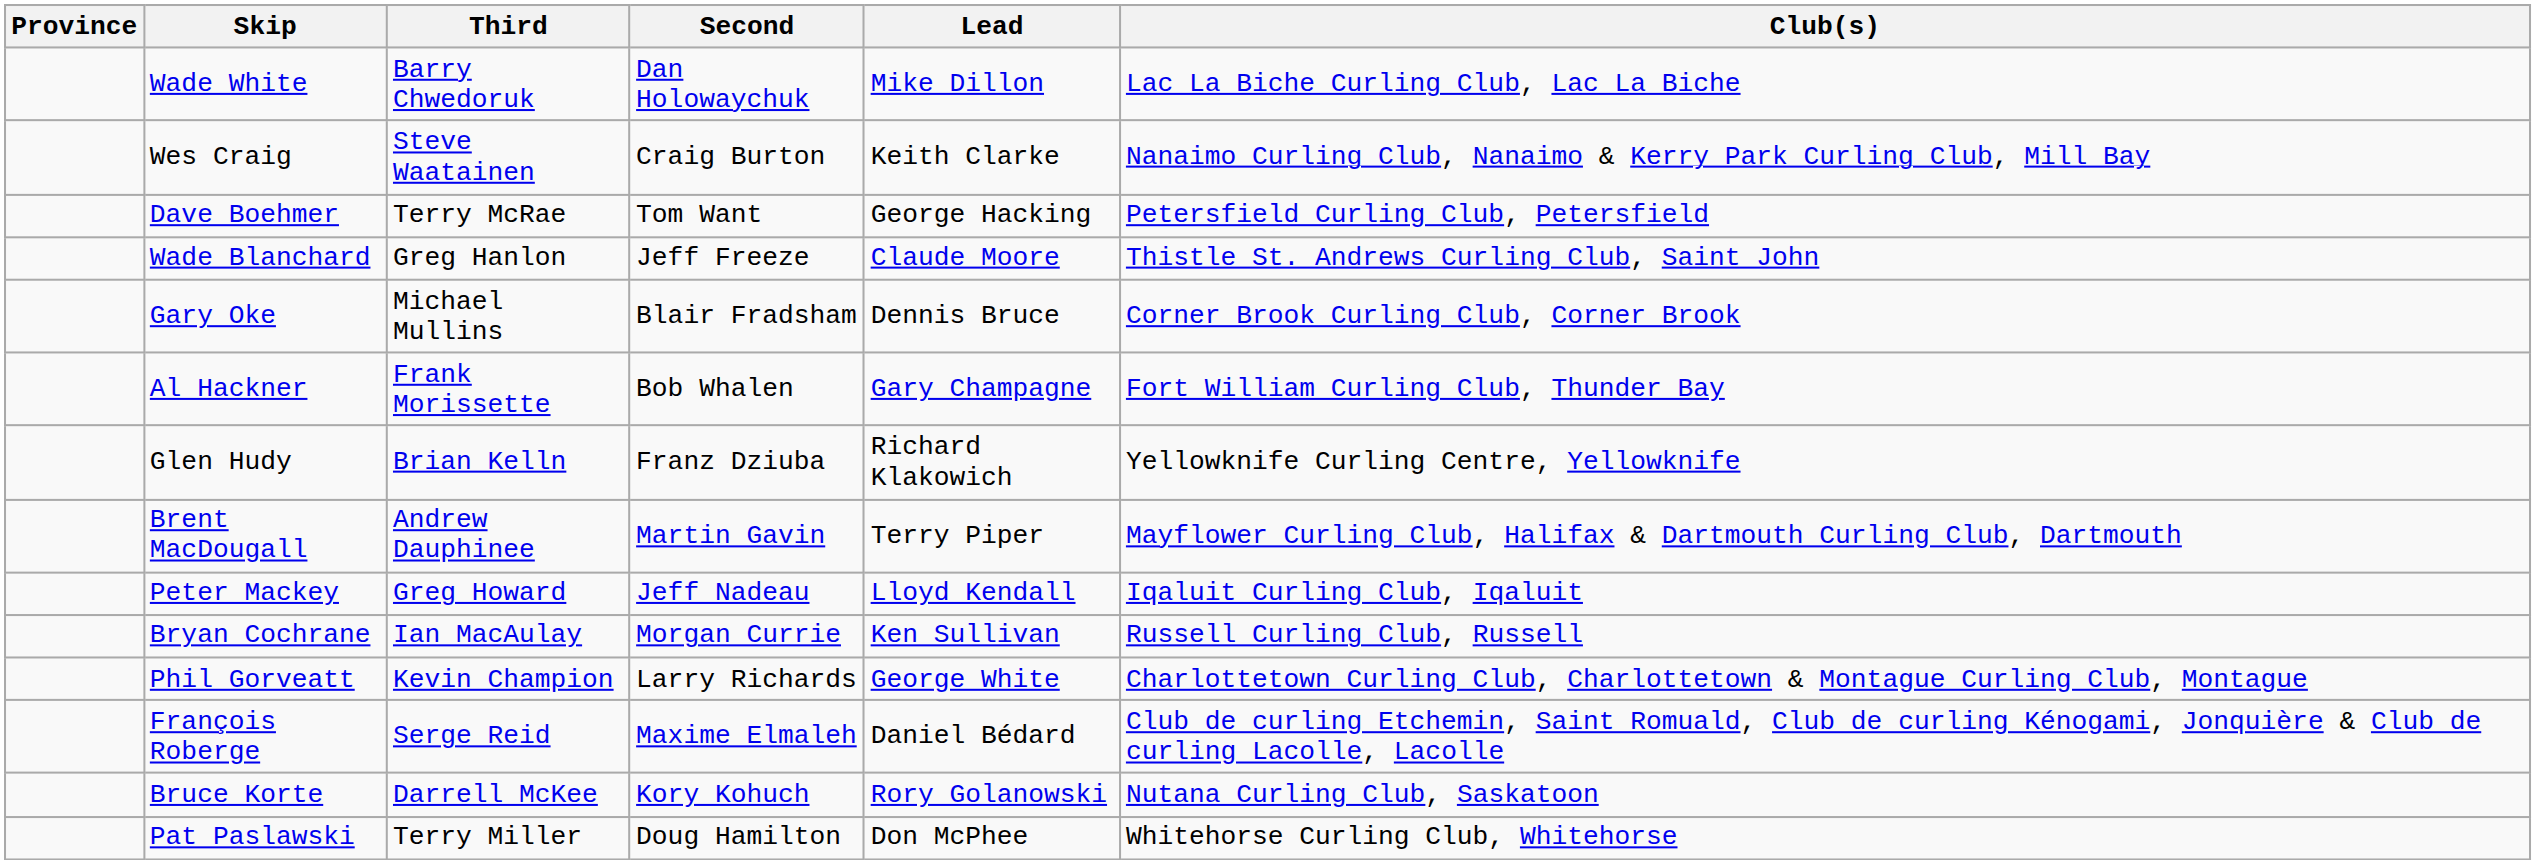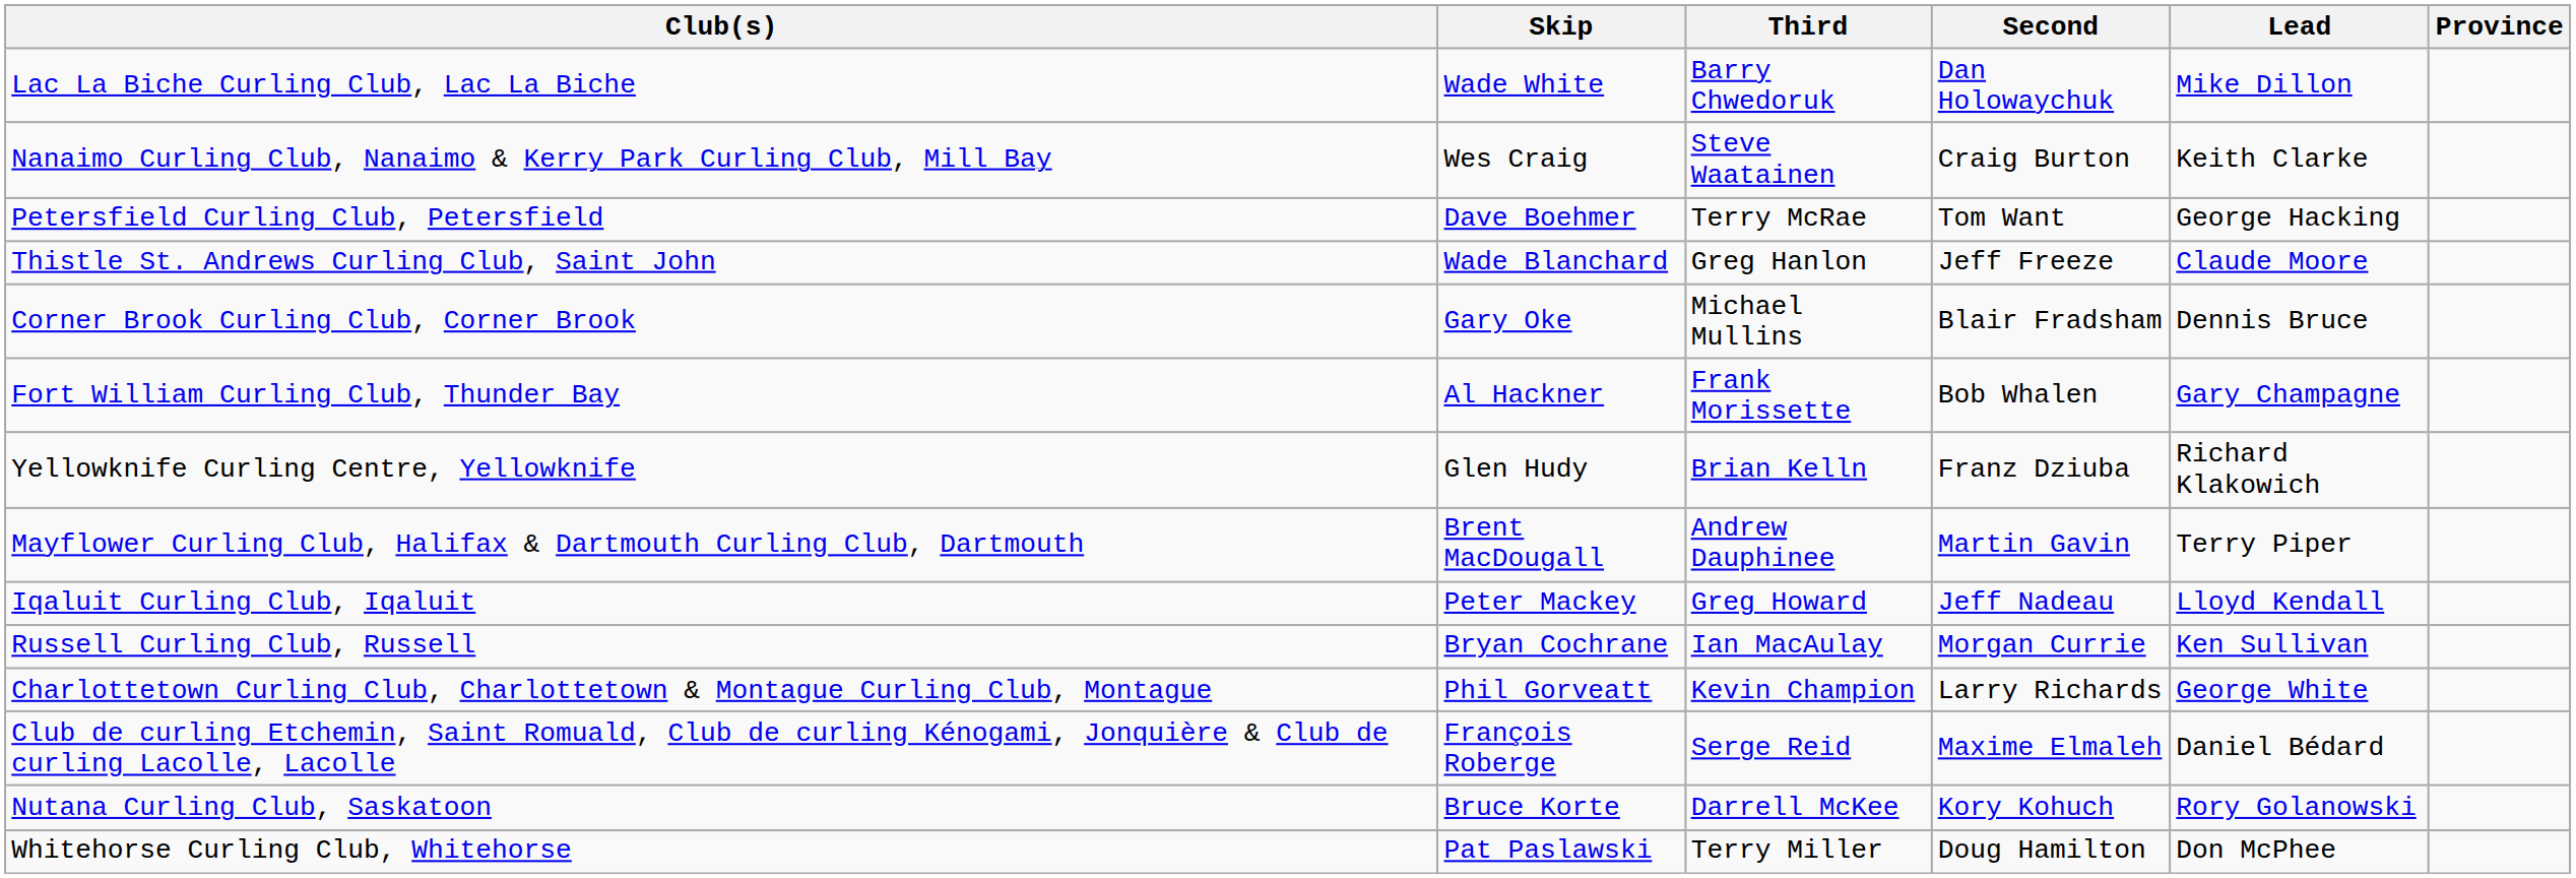columns swapped: Province <-> Club(s)
